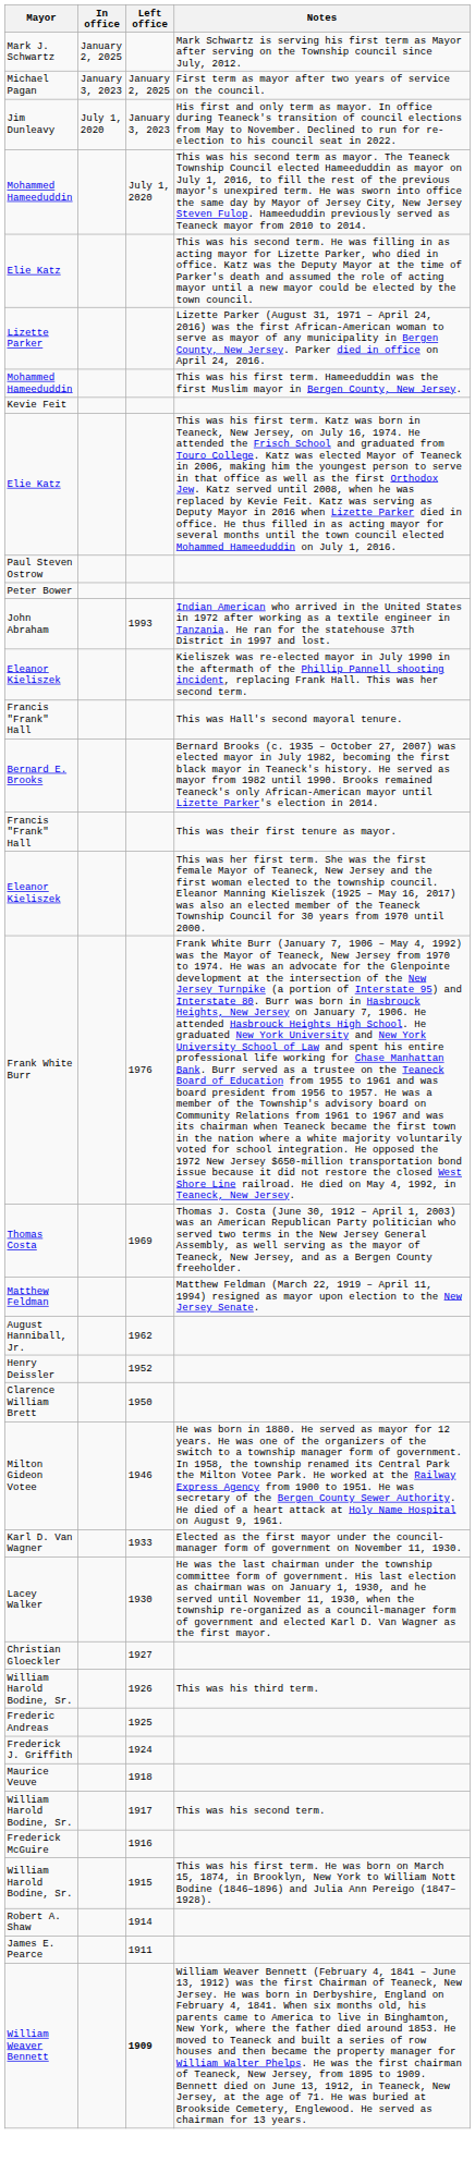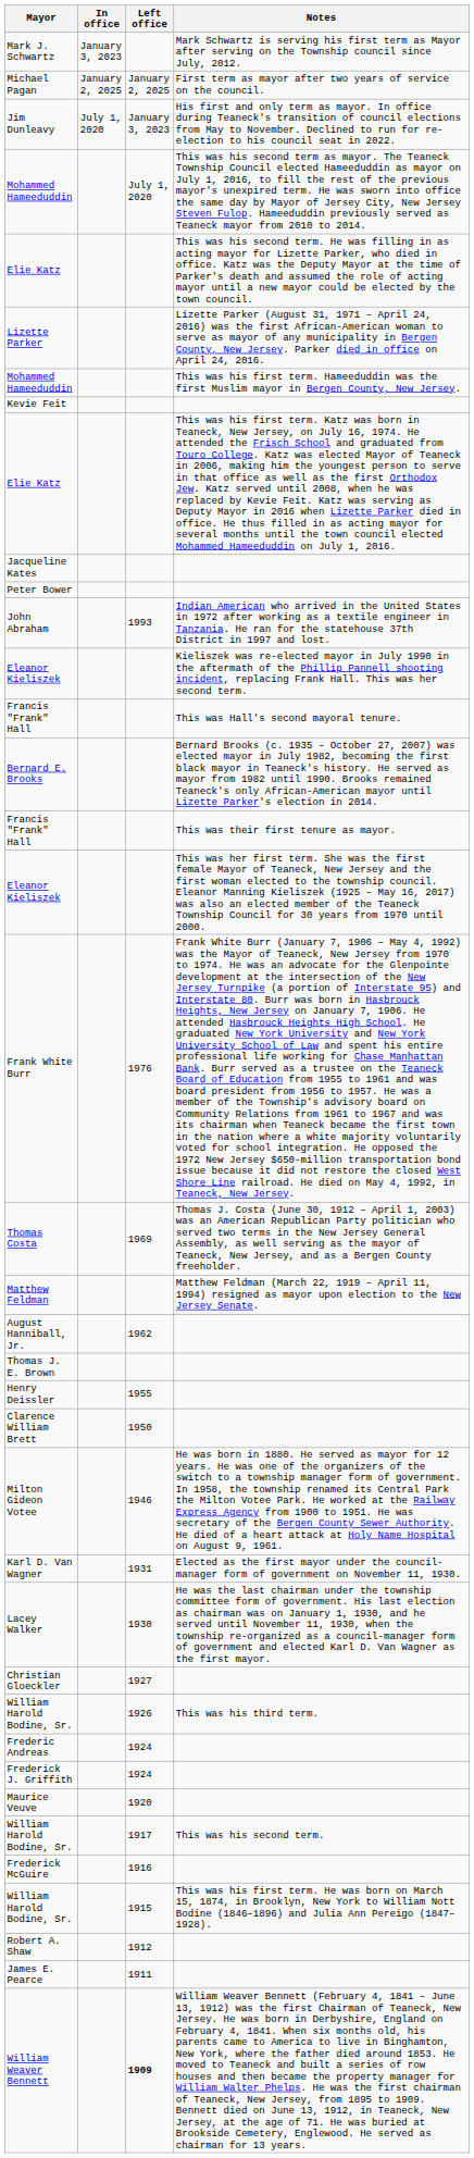Mark J. Schwartz | In office: January 2, 2025 -> January 3, 2023
Michael Pagan | In office: January 3, 2023 -> January 2, 2025
+ row: Jacqueline Kates
- row: Paul Steven Ostrow
+ row: Thomas J. E. Brown
Henry Deissler | Left office: 1952 -> 1955
Karl D. Van Wagner | Left office: 1933 -> 1931
Frederic Andreas | Left office: 1925 -> 1924
Maurice Veuve | Left office: 1918 -> 1920
Robert A. Shaw | Left office: 1914 -> 1912
